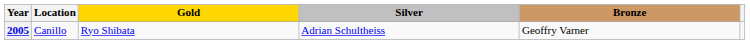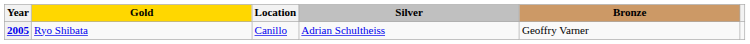columns swapped: Location <-> Gold
